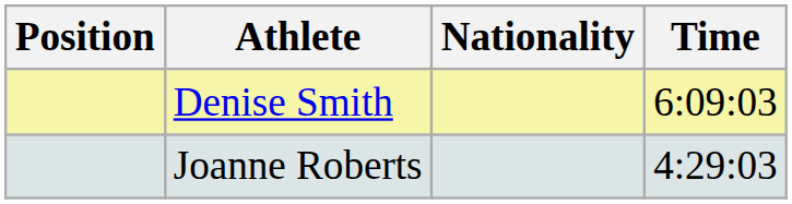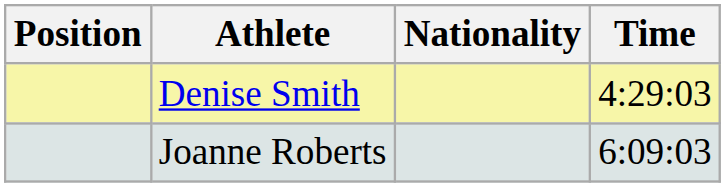Denise Smith | Time: 6:09:03 -> 4:29:03
Joanne Roberts | Time: 4:29:03 -> 6:09:03
